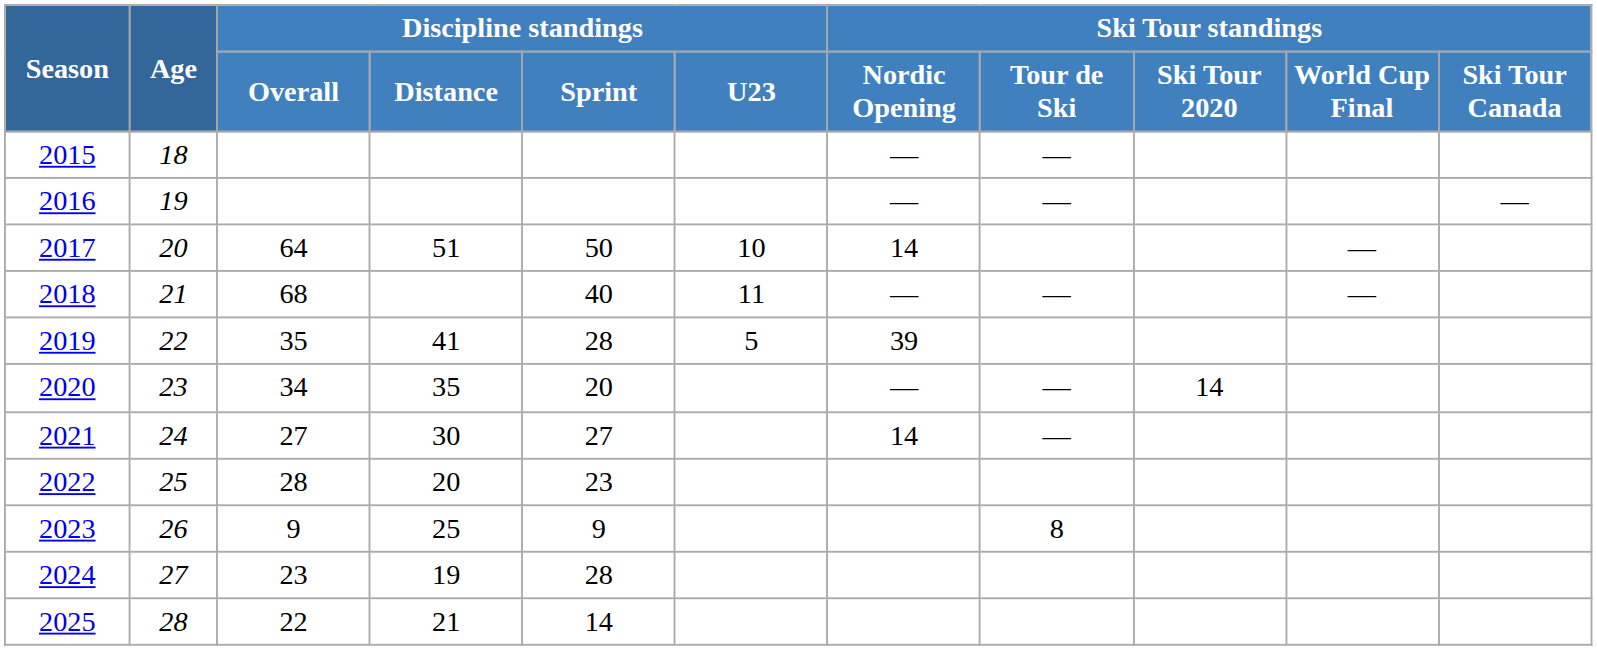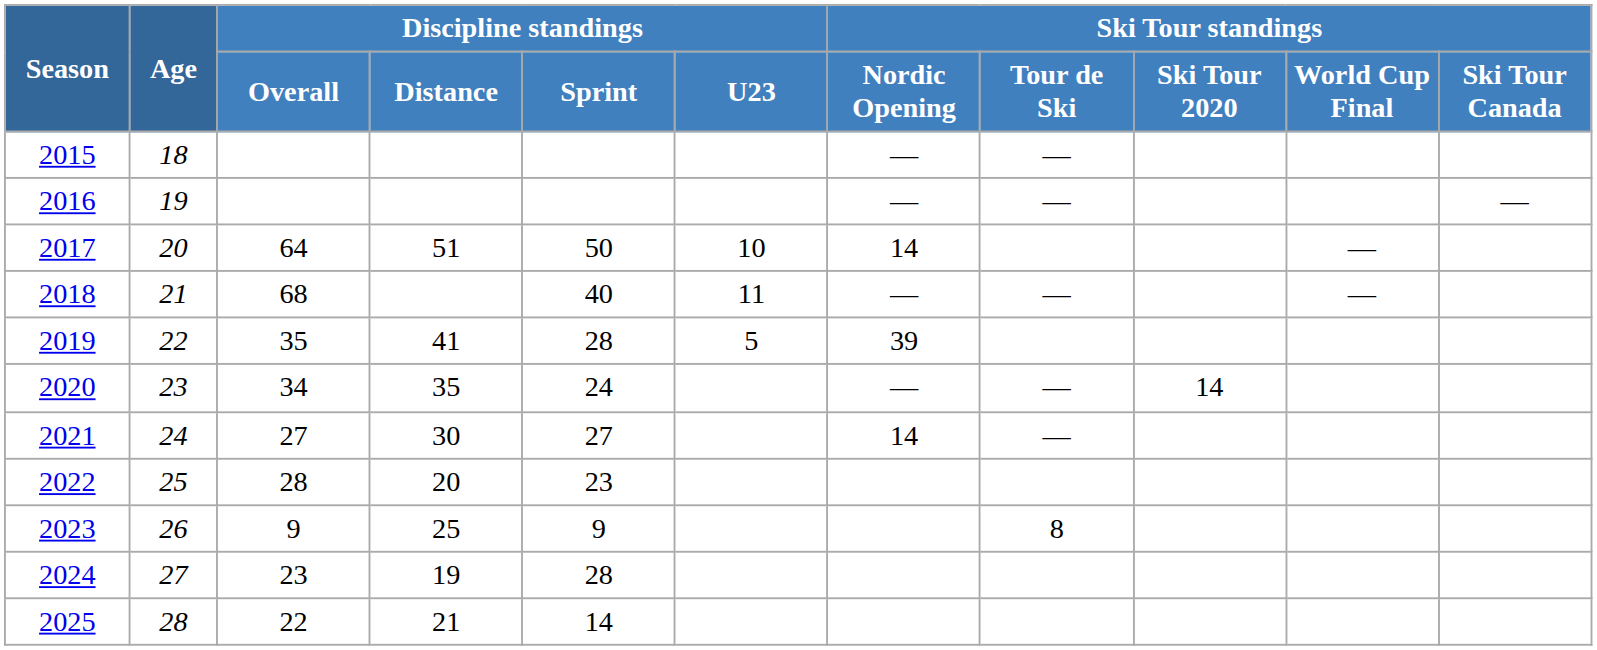2020 | Discipline standings / Sprint: 20 -> 24
